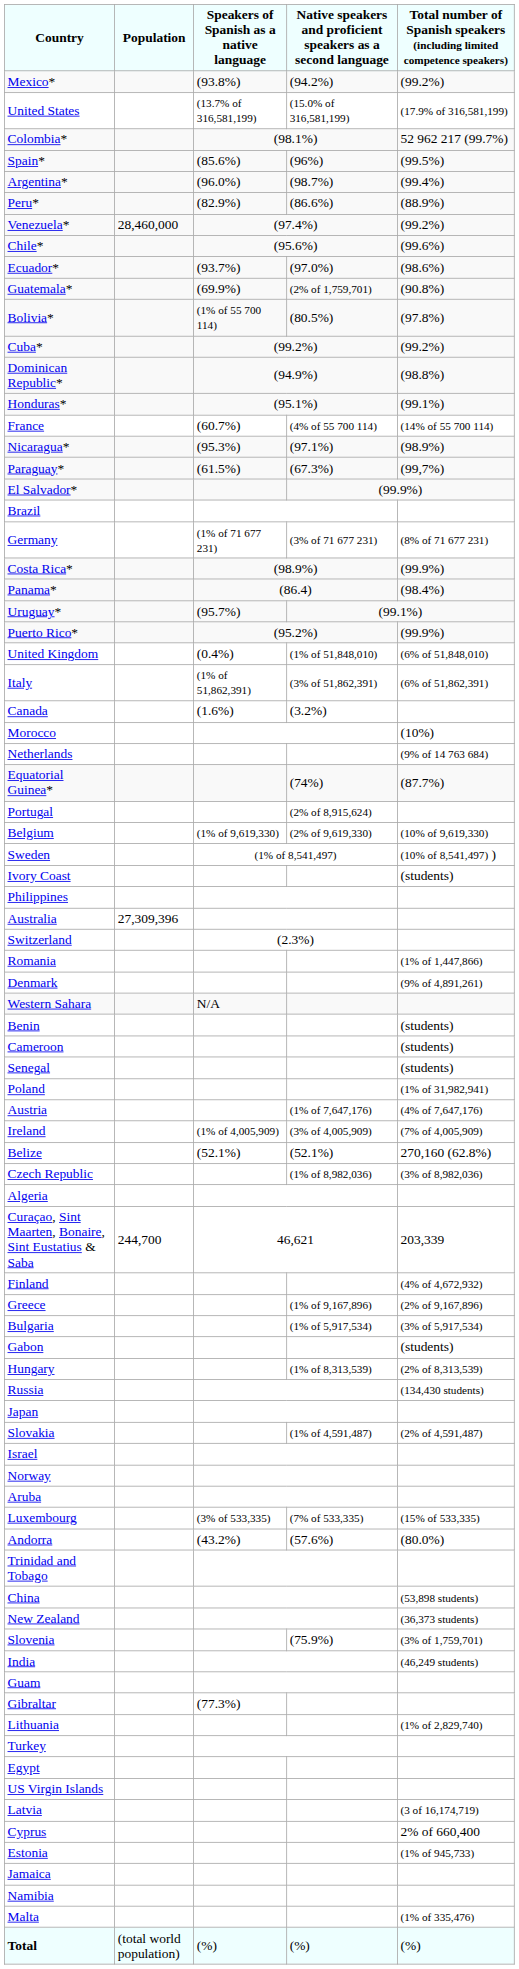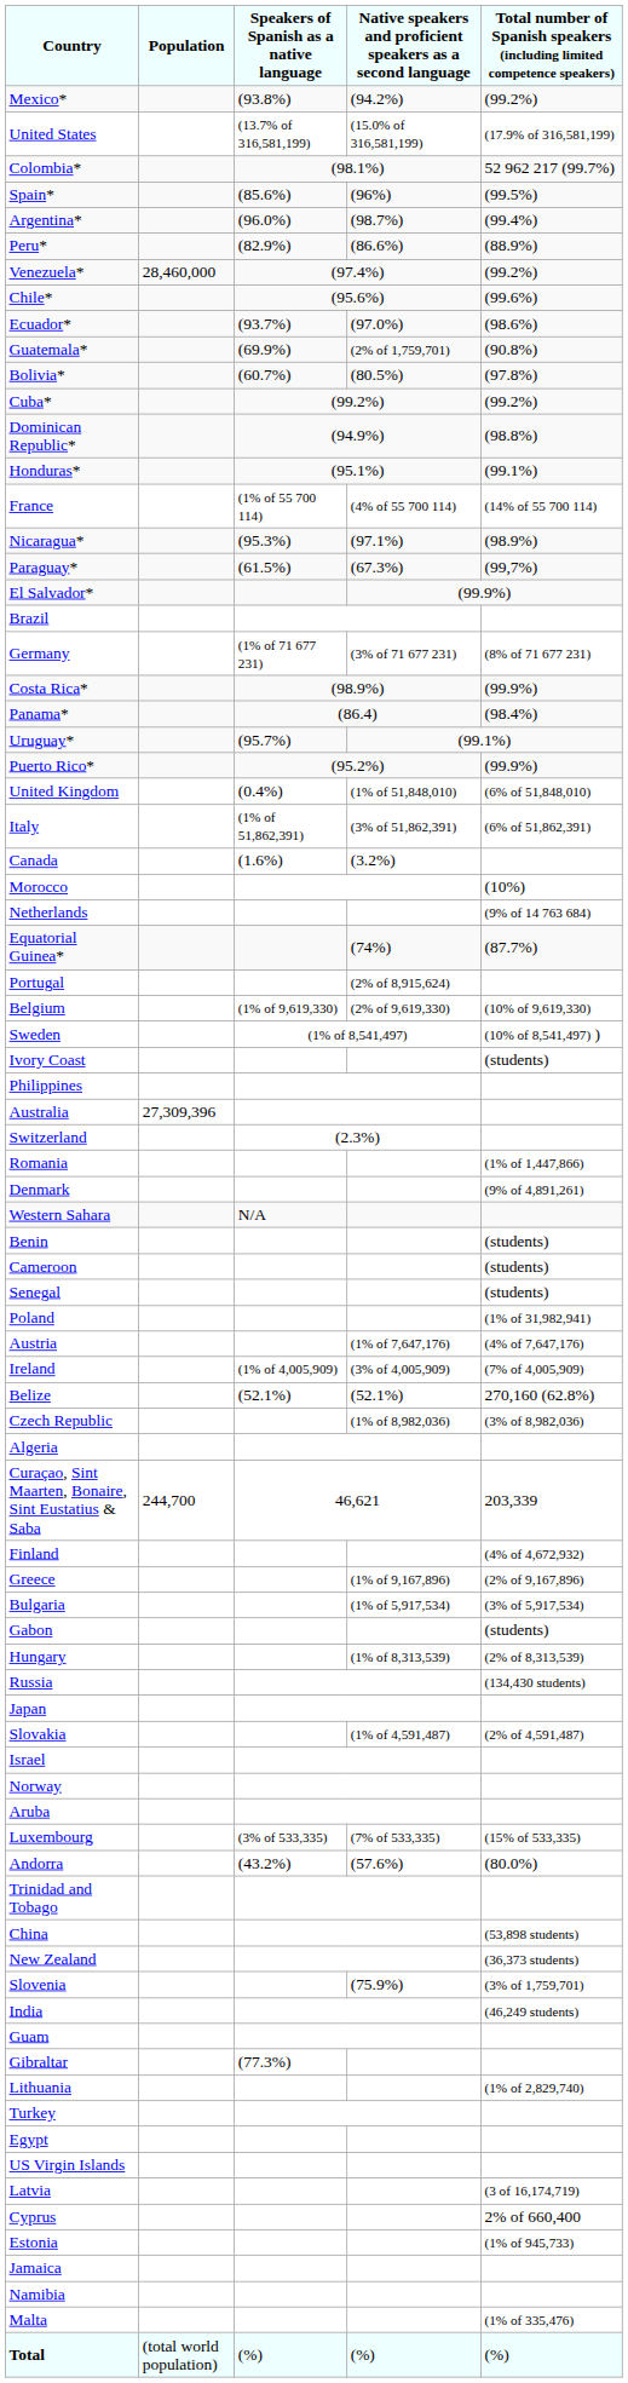Bolivia* | Speakers of Spanish as a native language: (1% of 55 700 114) -> (60.7%)
France | Speakers of Spanish as a native language: (60.7%) -> (1% of 55 700 114)
